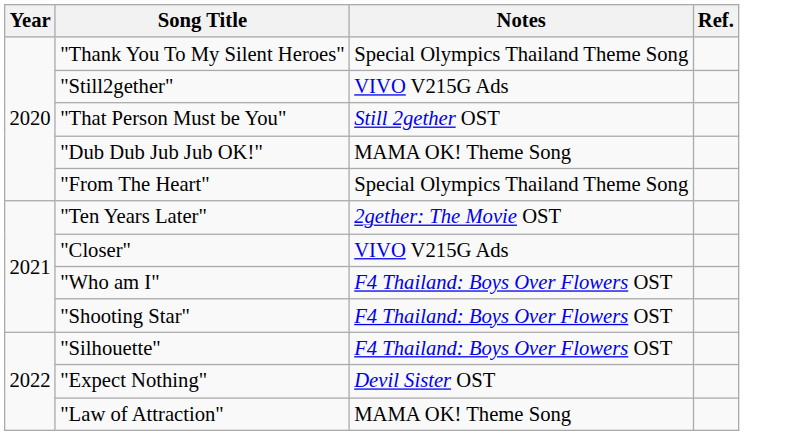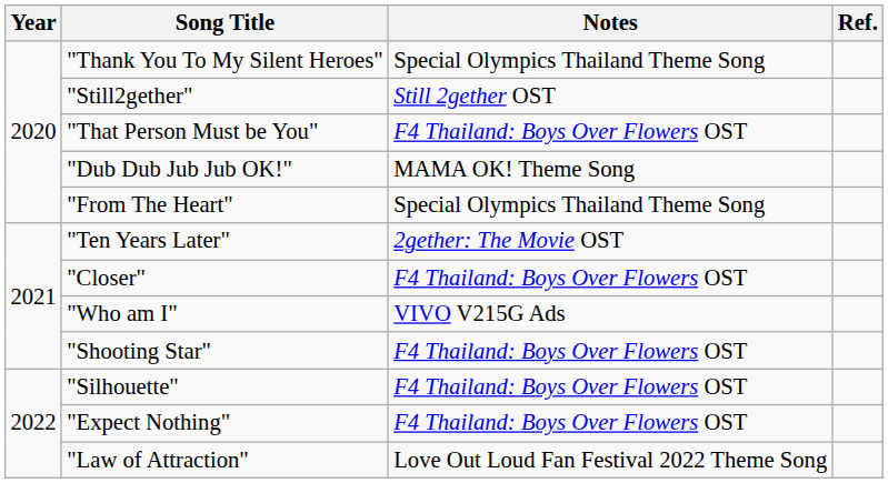"Still2gether" | Notes: VIVO V215G Ads -> Still 2gether OST
"That Person Must be You" | Notes: Still 2gether OST -> F4 Thailand: Boys Over Flowers OST
"Closer" | Notes: VIVO V215G Ads -> F4 Thailand: Boys Over Flowers OST
"Who am I" | Notes: F4 Thailand: Boys Over Flowers OST -> VIVO V215G Ads
"Expect Nothing" | Notes: Devil Sister OST -> F4 Thailand: Boys Over Flowers OST
"Law of Attraction" | Notes: MAMA OK! Theme Song -> Love Out Loud Fan Festival 2022 Theme Song
